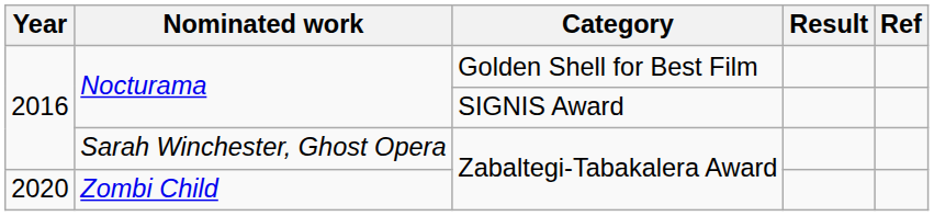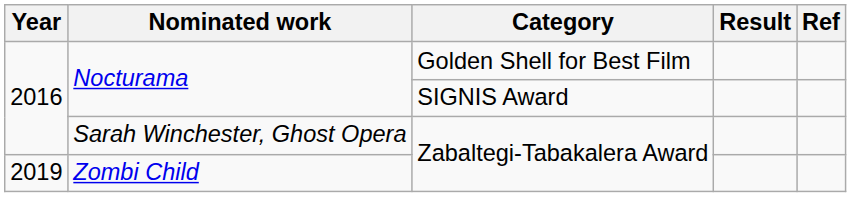Zombi Child | Year: 2020 -> 2019
